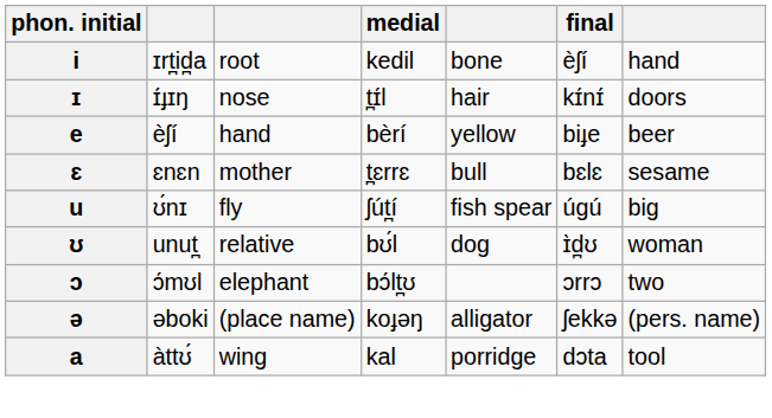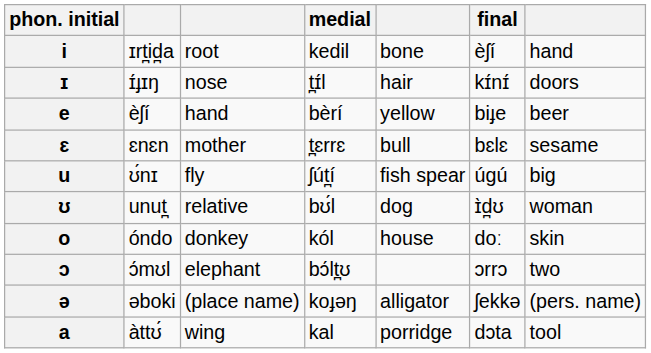+ row: o | óndo | donkey | kól | house | doː | skin
